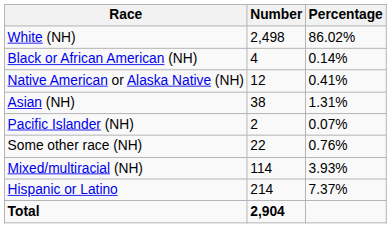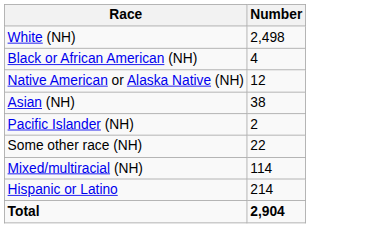- column: Percentage | 86.02% | 0.14% | 0.41% | 1.31% | 0.07% | 0.76% | 3.93% | 7.37%
